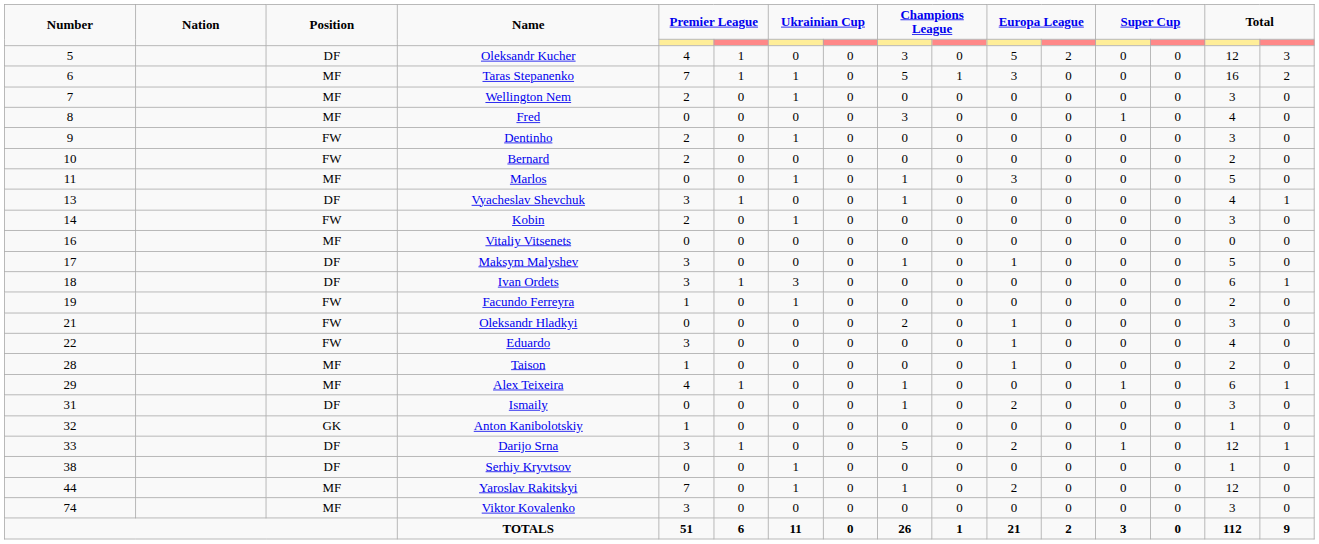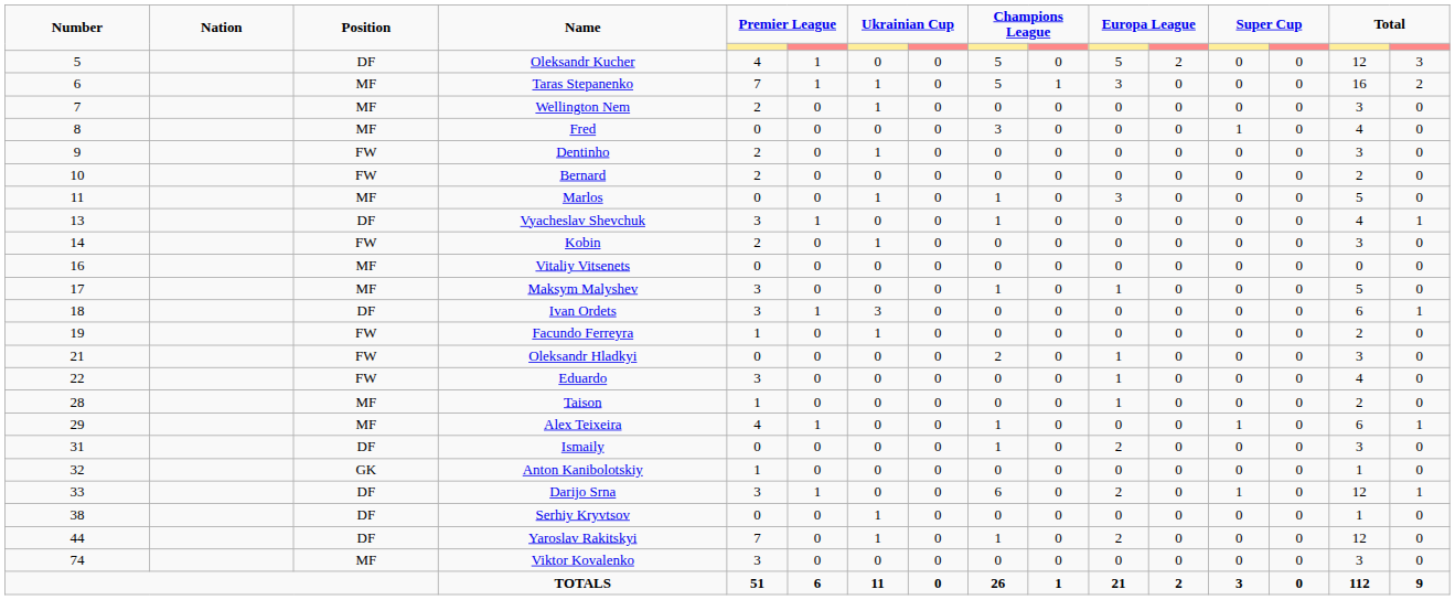Oleksandr Kucher | column 9: 3 -> 5
Maksym Malyshev | Position: DF -> MF
Darijo Srna | column 9: 5 -> 6
Yaroslav Rakitskyi | Position: MF -> DF
